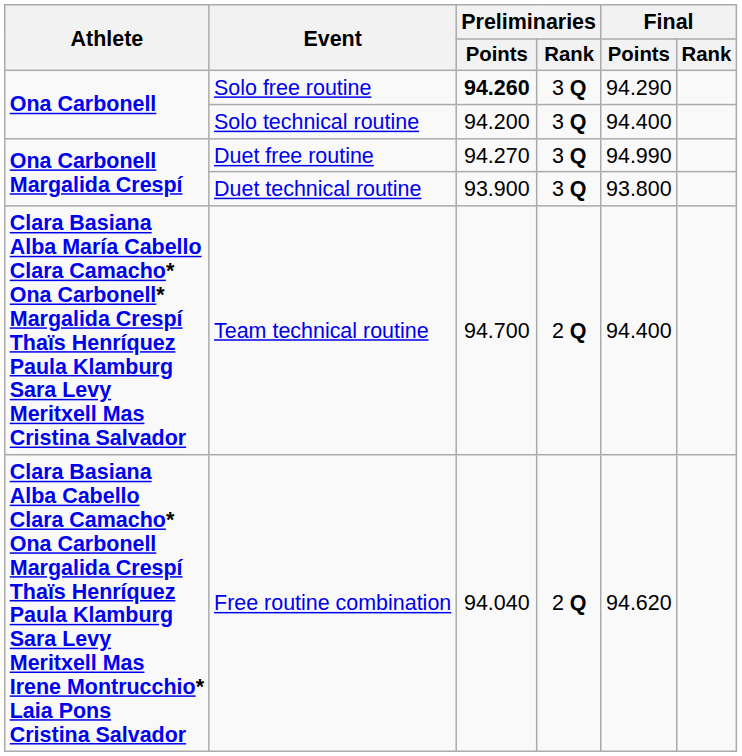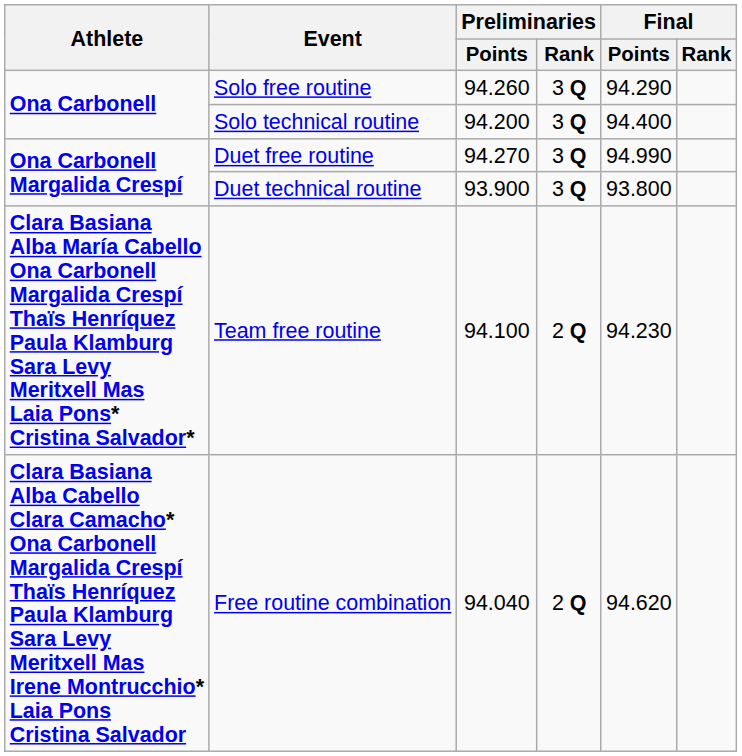Solo free routine | Preliminaries / Points: bold -> normal
+ row: Clara Basiana Alba María Cabello Ona Carbonell Margalida Crespí Thaïs Henríquez Paula Klamburg Sara Levy Meritxell Mas Laia Pons* Cristina Salvador* | Team free routine | 94.100 | 2 Q | 94.230
- row: Clara Basiana Alba María Cabello Clara Camacho* Ona Carbonell* Margalida Crespí Thaïs Henríquez Paula Klamburg Sara Levy Meritxell Mas Cristina Salvador | Team technical routine | 94.700 | 2 Q | 94.400
